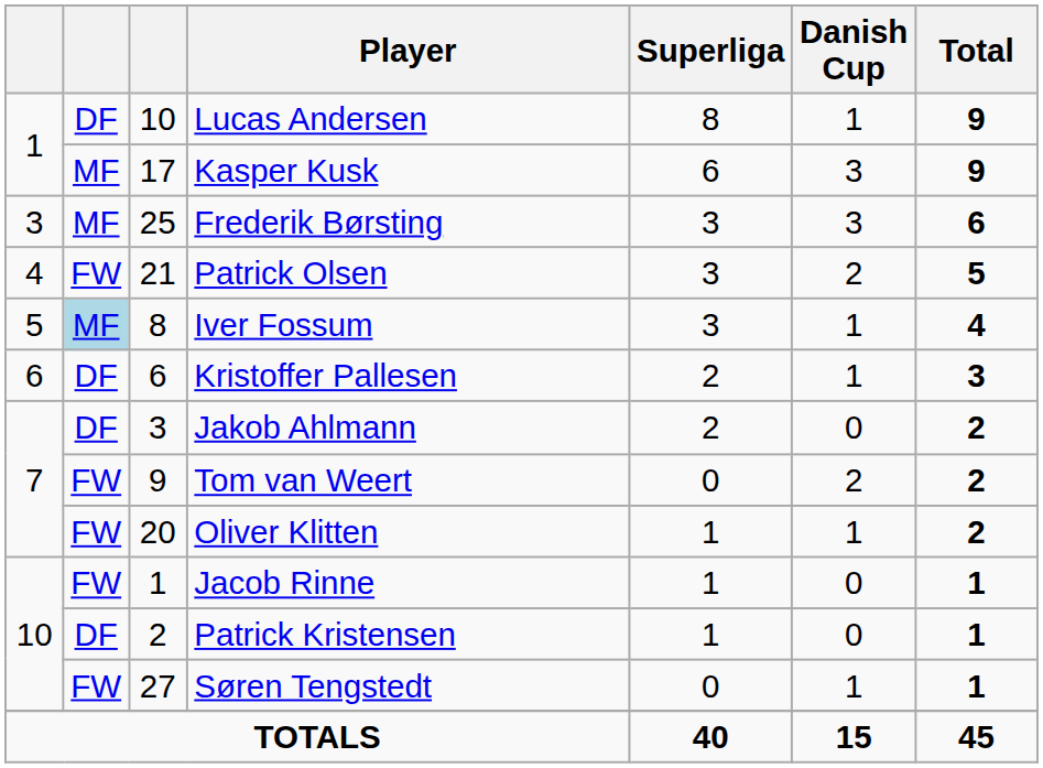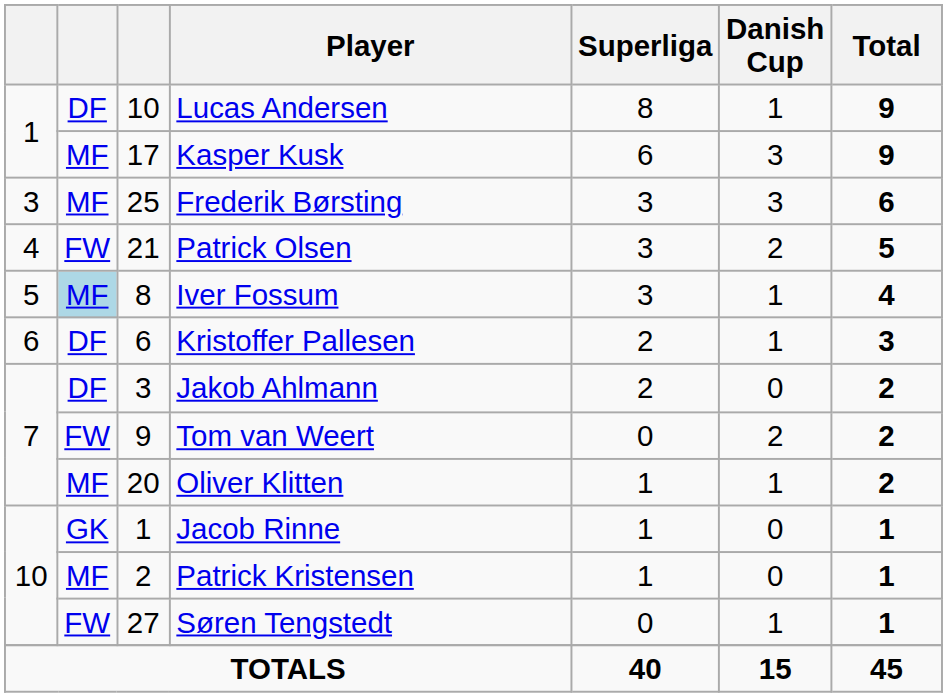Oliver Klitten | column 2: FW -> MF
Jacob Rinne | column 2: FW -> GK
Patrick Kristensen | column 2: DF -> MF
